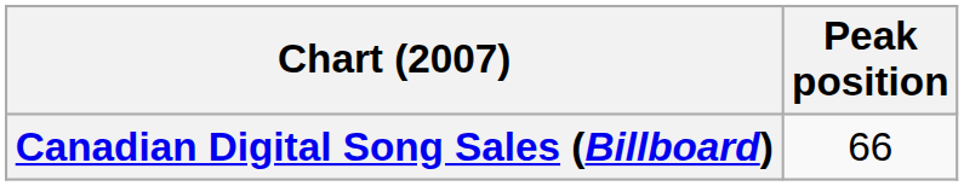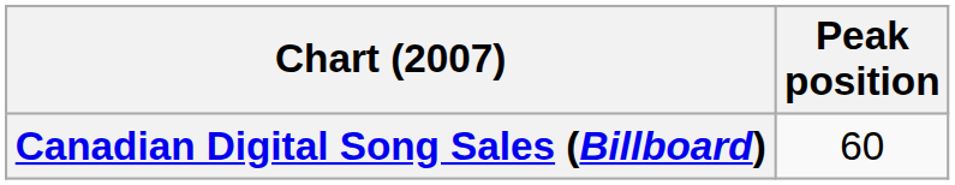Canadian Digital Song Sales (Billboard) | Peak position: 66 -> 60
